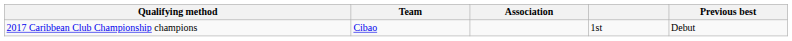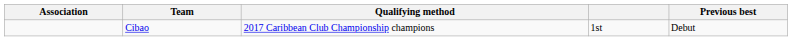columns swapped: Association <-> Qualifying method
